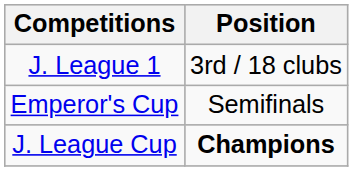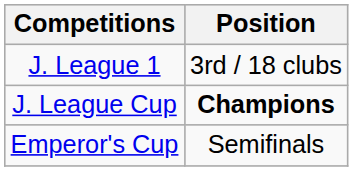rows swapped: Emperor's Cup <-> J. League Cup
